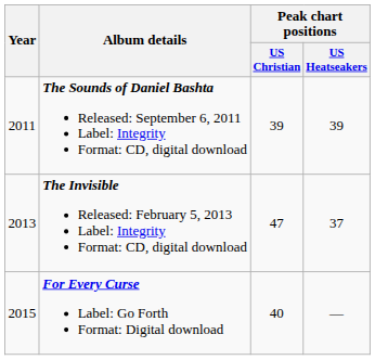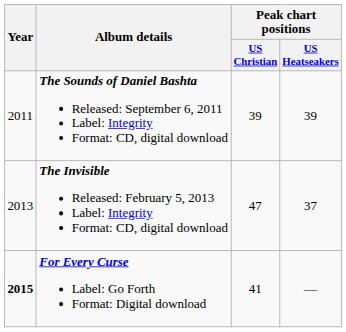For Every Curse Label: Go Forth Format: Digital download | Year: normal -> bold
For Every Curse Label: Go Forth Format: Digital download | Peak chart positions / US Christian: 40 -> 41
